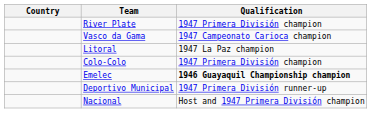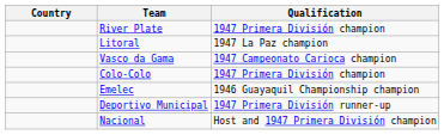rows swapped: Litoral <-> Vasco da Gama
Emelec | Qualification: bold -> normal
